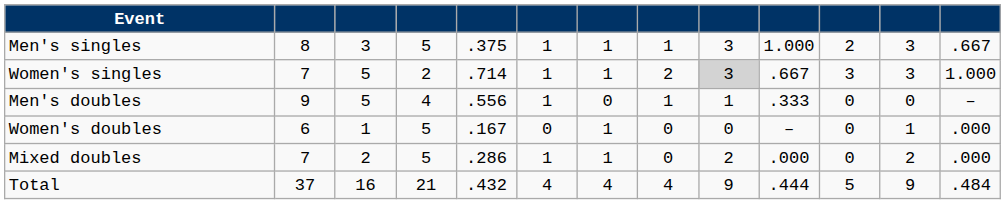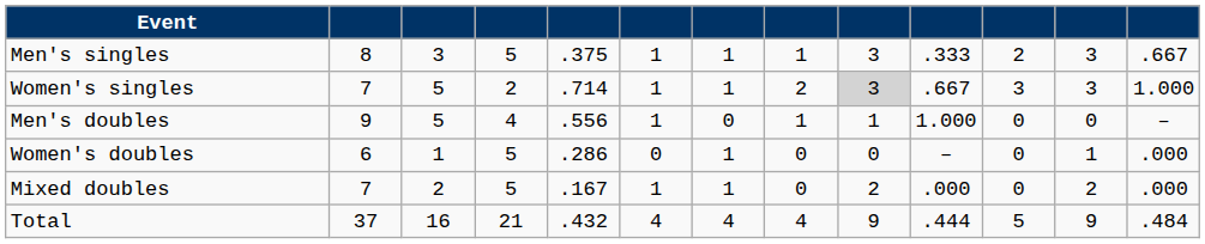Men's singles | column 10: 1.000 -> .333
Men's doubles | column 10: .333 -> 1.000
Women's doubles | column 5: .167 -> .286
Mixed doubles | column 5: .286 -> .167
